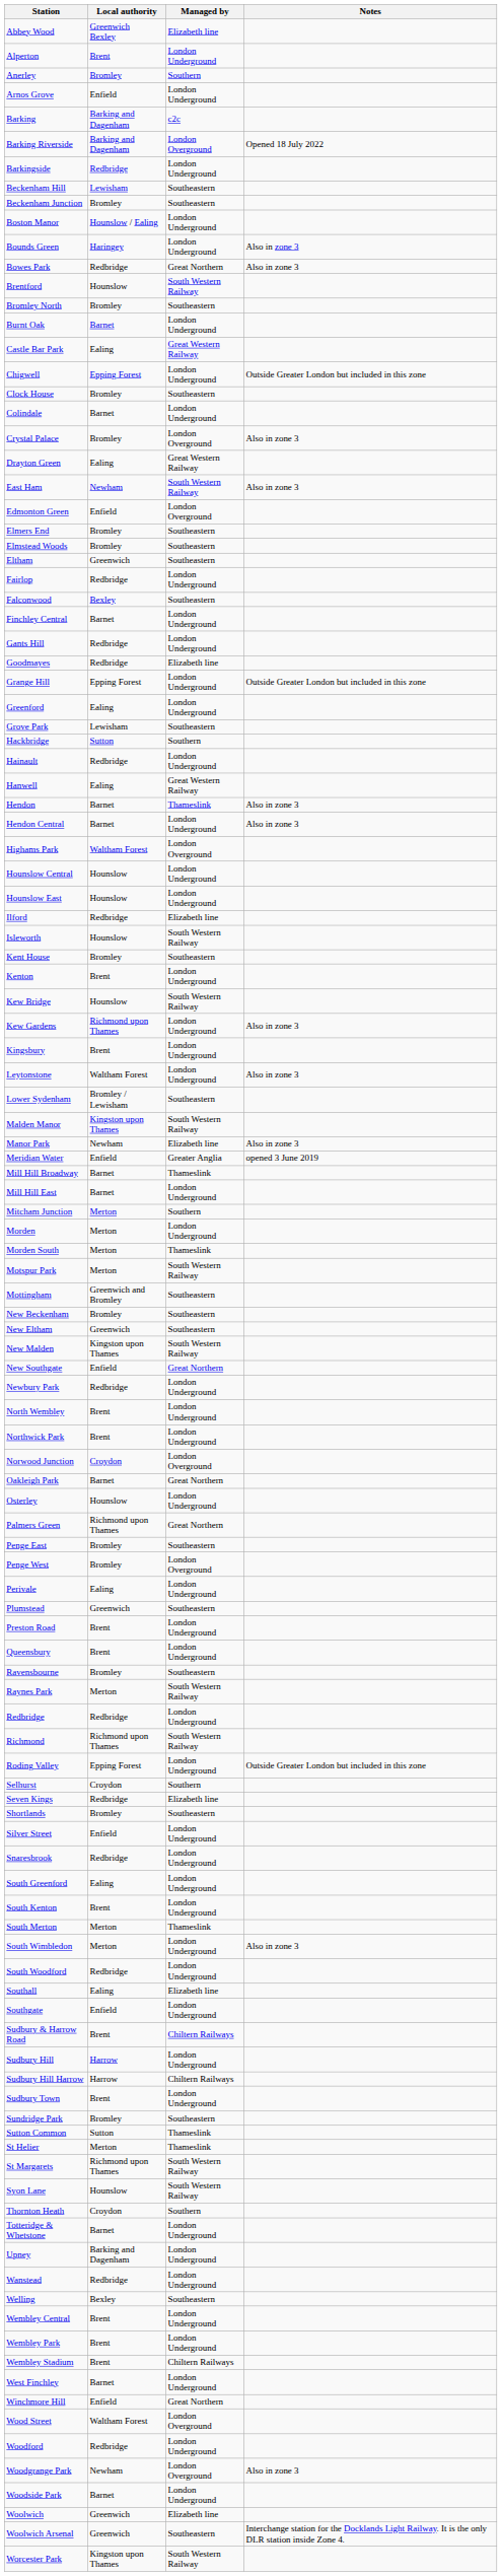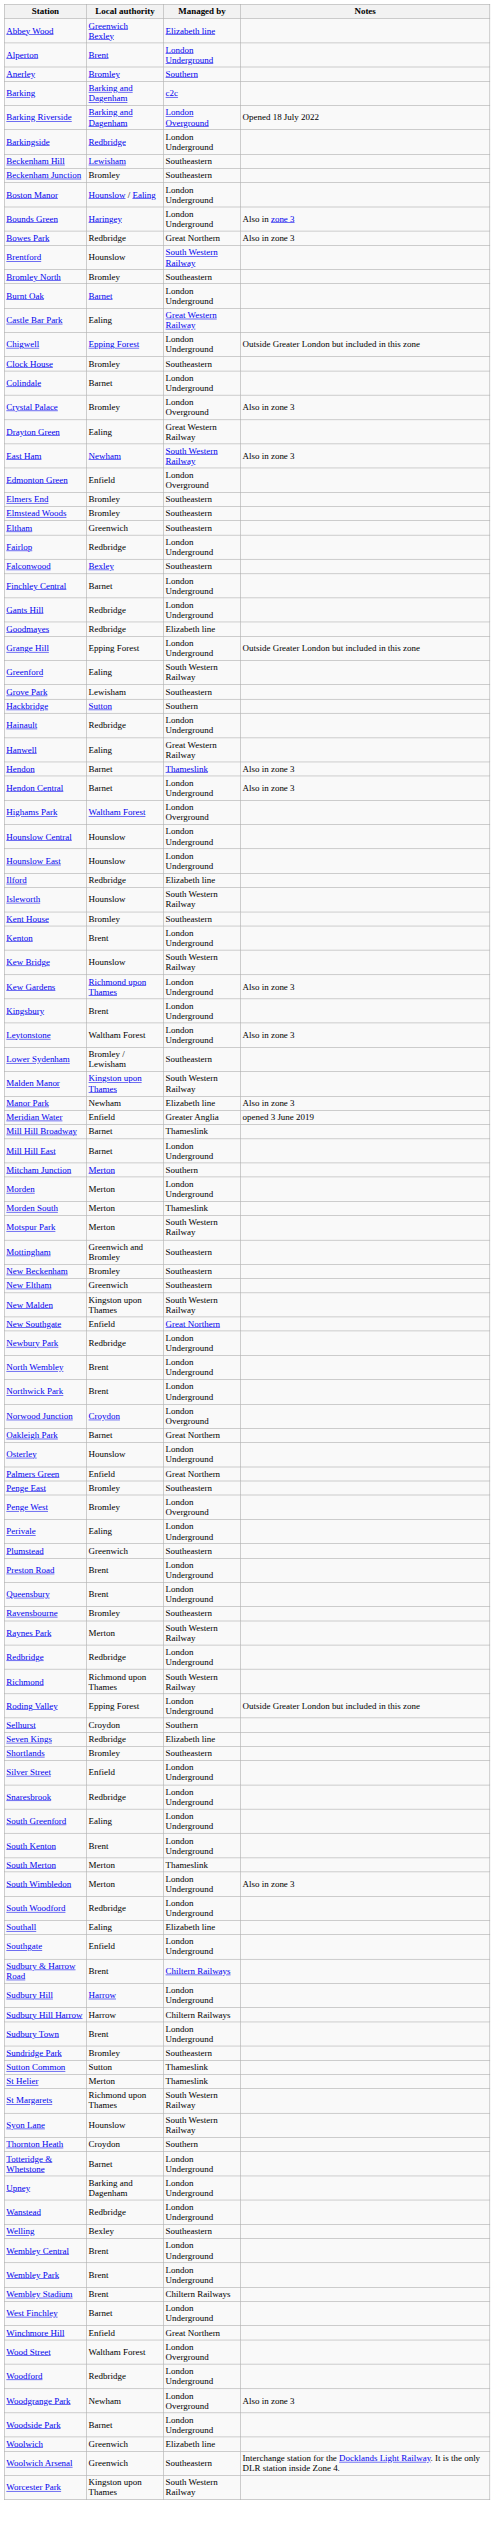- row: Arnos Grove | Enfield | London Underground
Greenford | Managed by: London Underground -> South Western Railway
Palmers Green | Local authority: Richmond upon Thames -> Enfield
